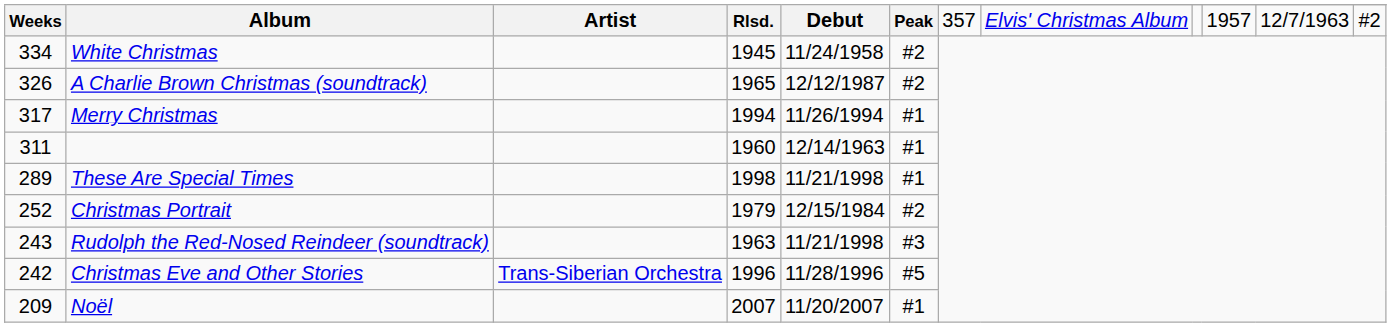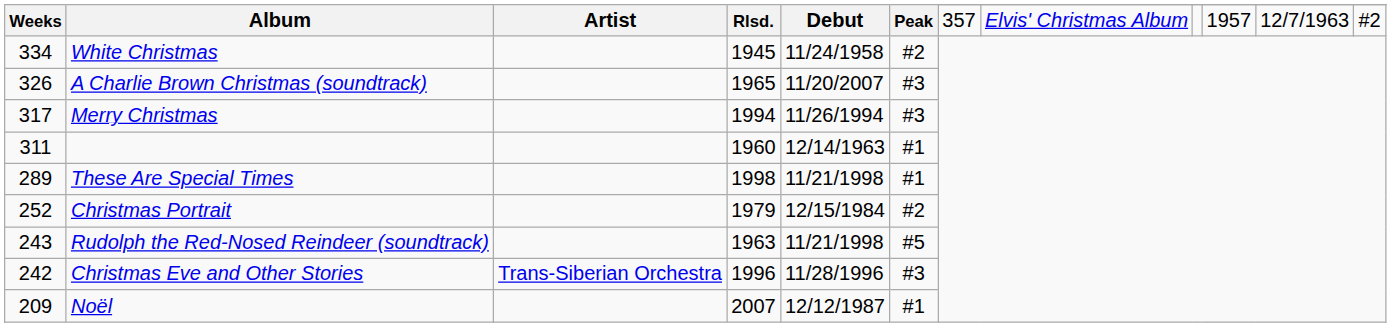A Charlie Brown Christmas (soundtrack) | Debut: 12/12/1987 -> 11/20/2007
A Charlie Brown Christmas (soundtrack) | Peak: #2 -> #3
Merry Christmas | Peak: #1 -> #3
Rudolph the Red-Nosed Reindeer (soundtrack) | Peak: #3 -> #5
Christmas Eve and Other Stories | Peak: #5 -> #3
Noël | Debut: 11/20/2007 -> 12/12/1987
